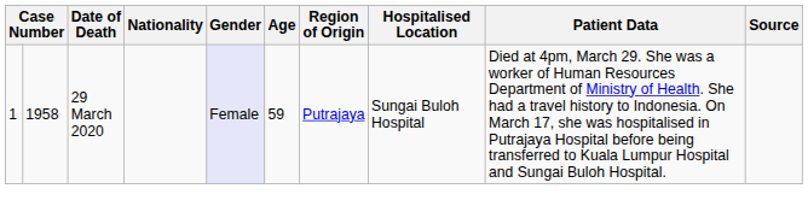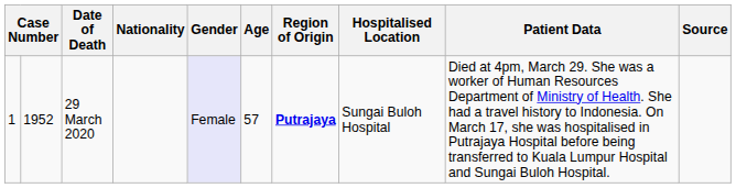29 March 2020 | column 2: 1958 -> 1952
29 March 2020 | Age: 59 -> 57
29 March 2020 | Region of Origin: normal -> bold
